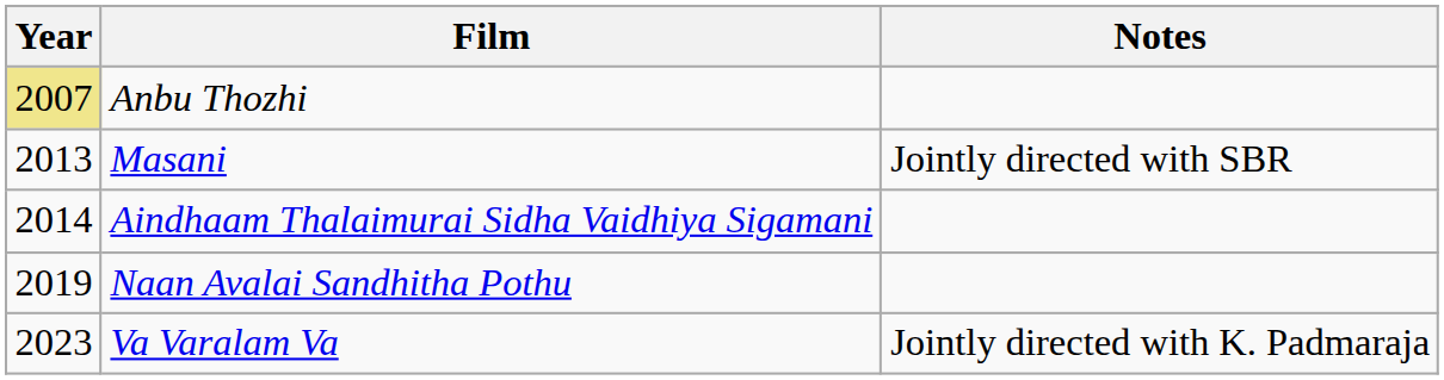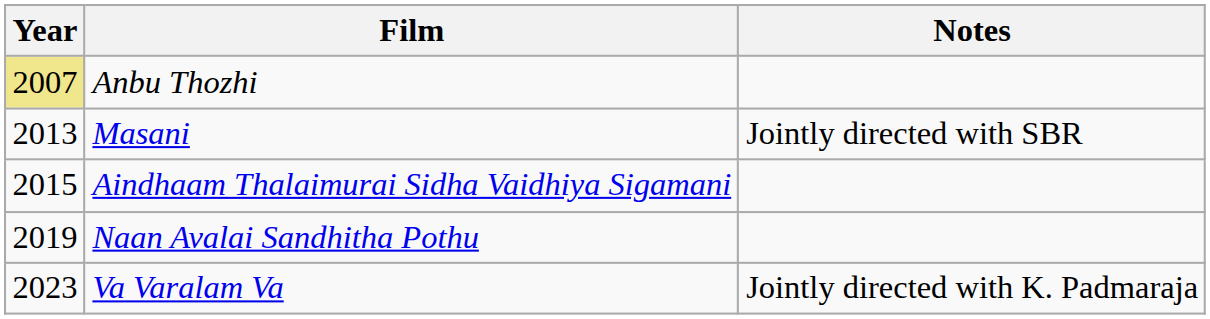Aindhaam Thalaimurai Sidha Vaidhiya Sigamani | Year: 2014 -> 2015
